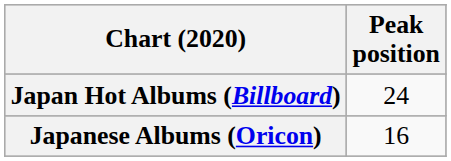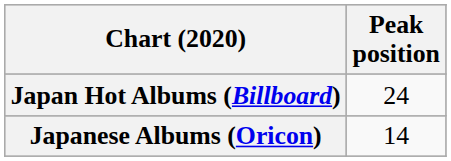Japanese Albums (Oricon) | Peak position: 16 -> 14
